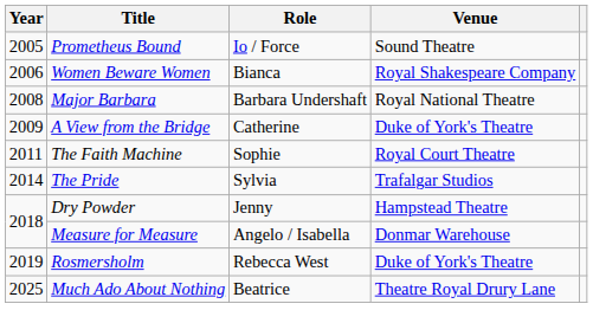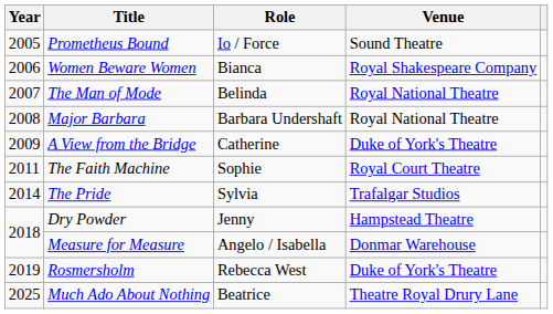+ row: 2007 | The Man of Mode | Belinda | Royal National Theatre
